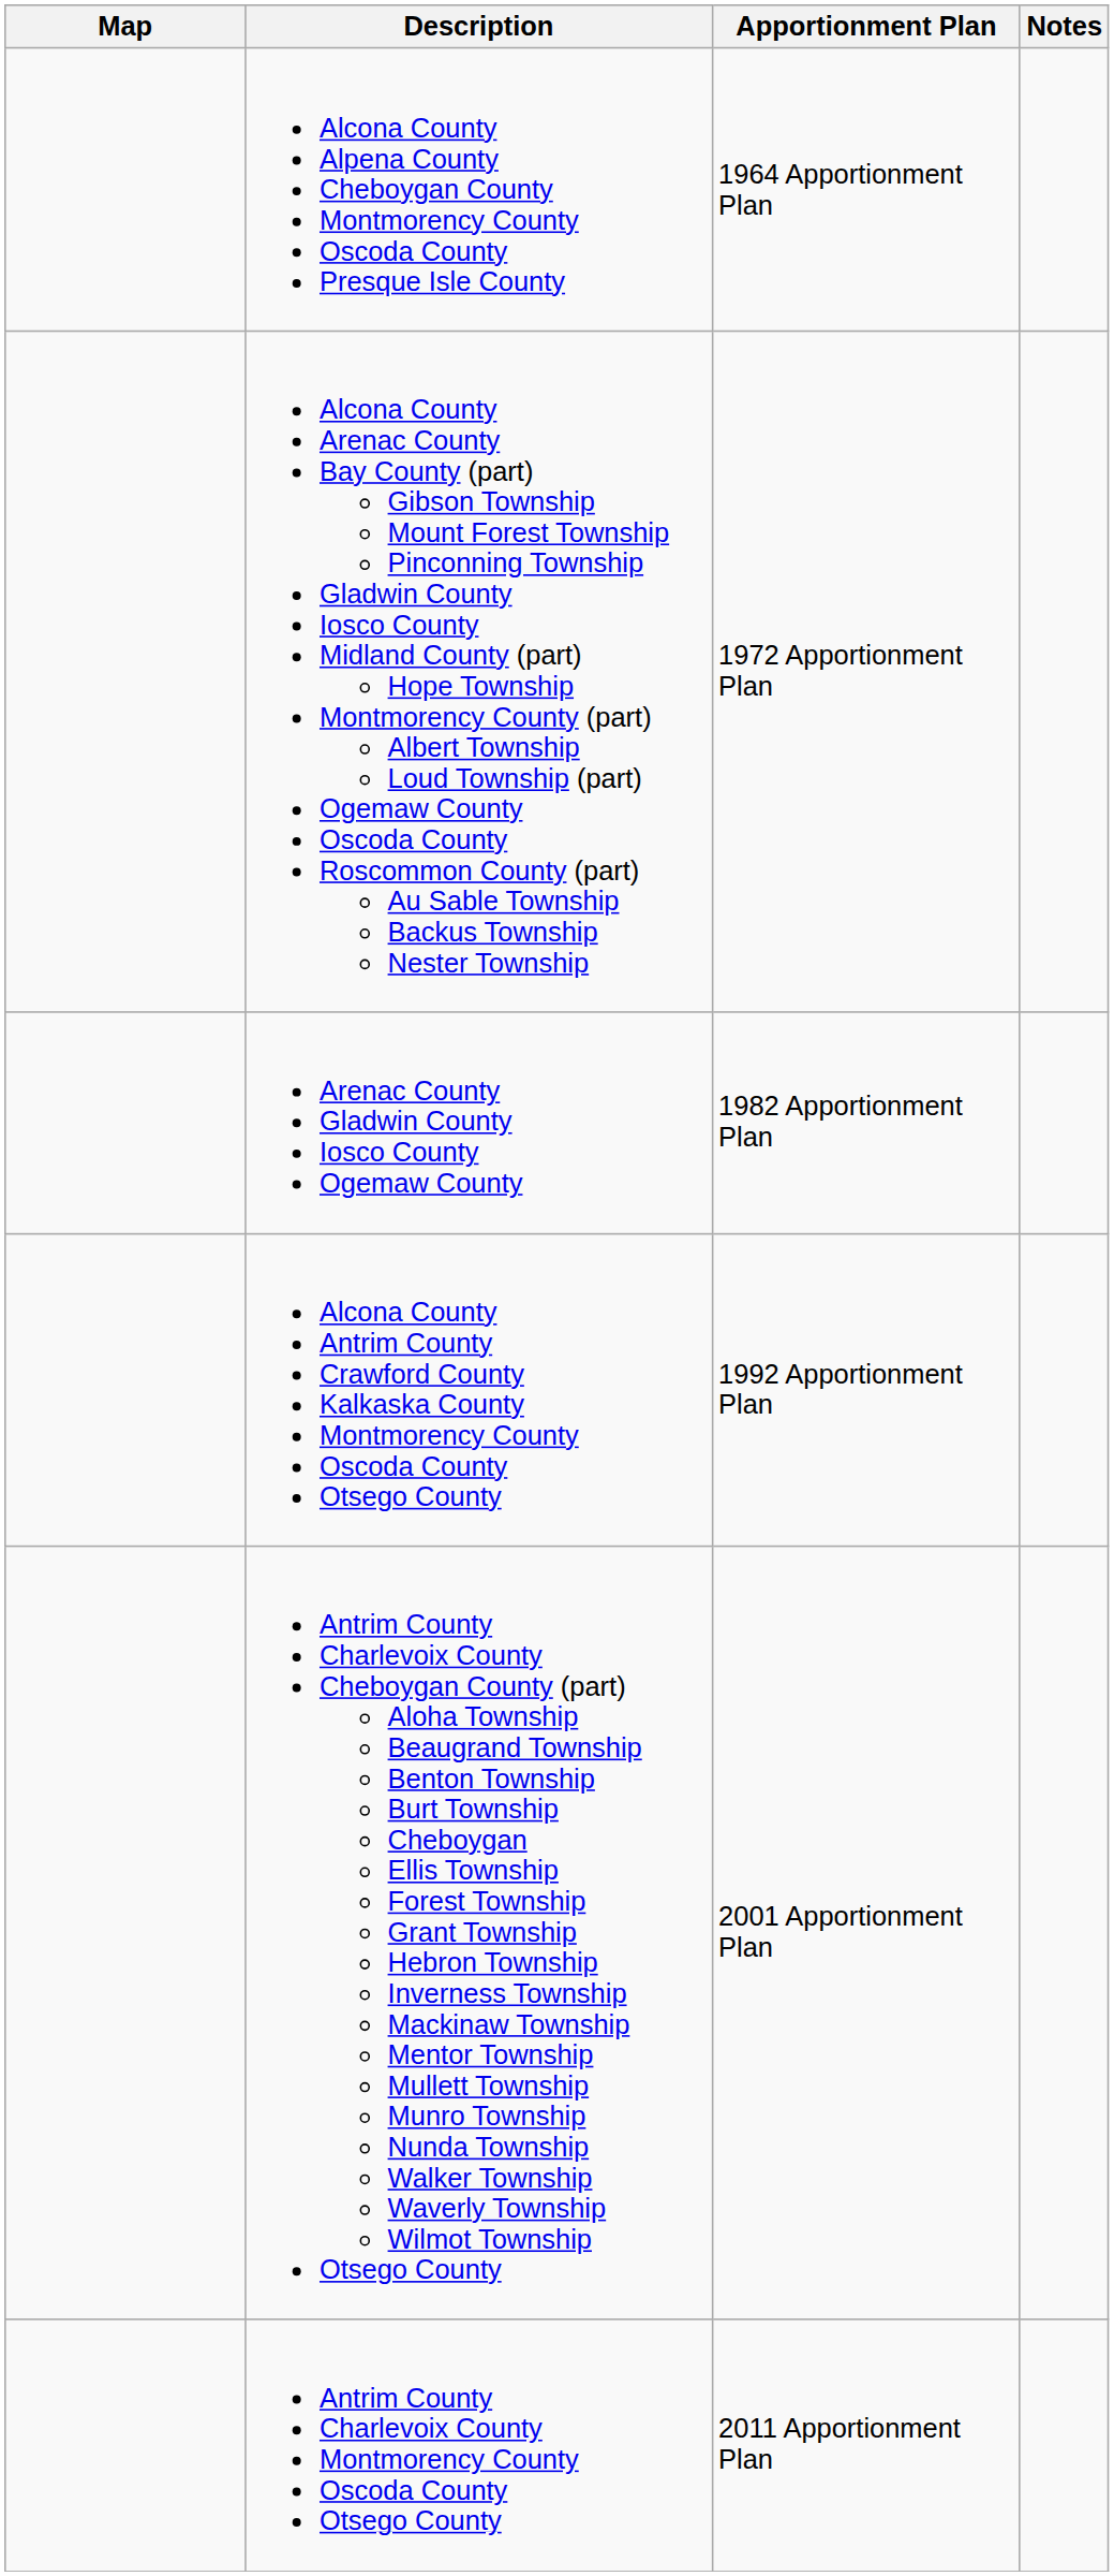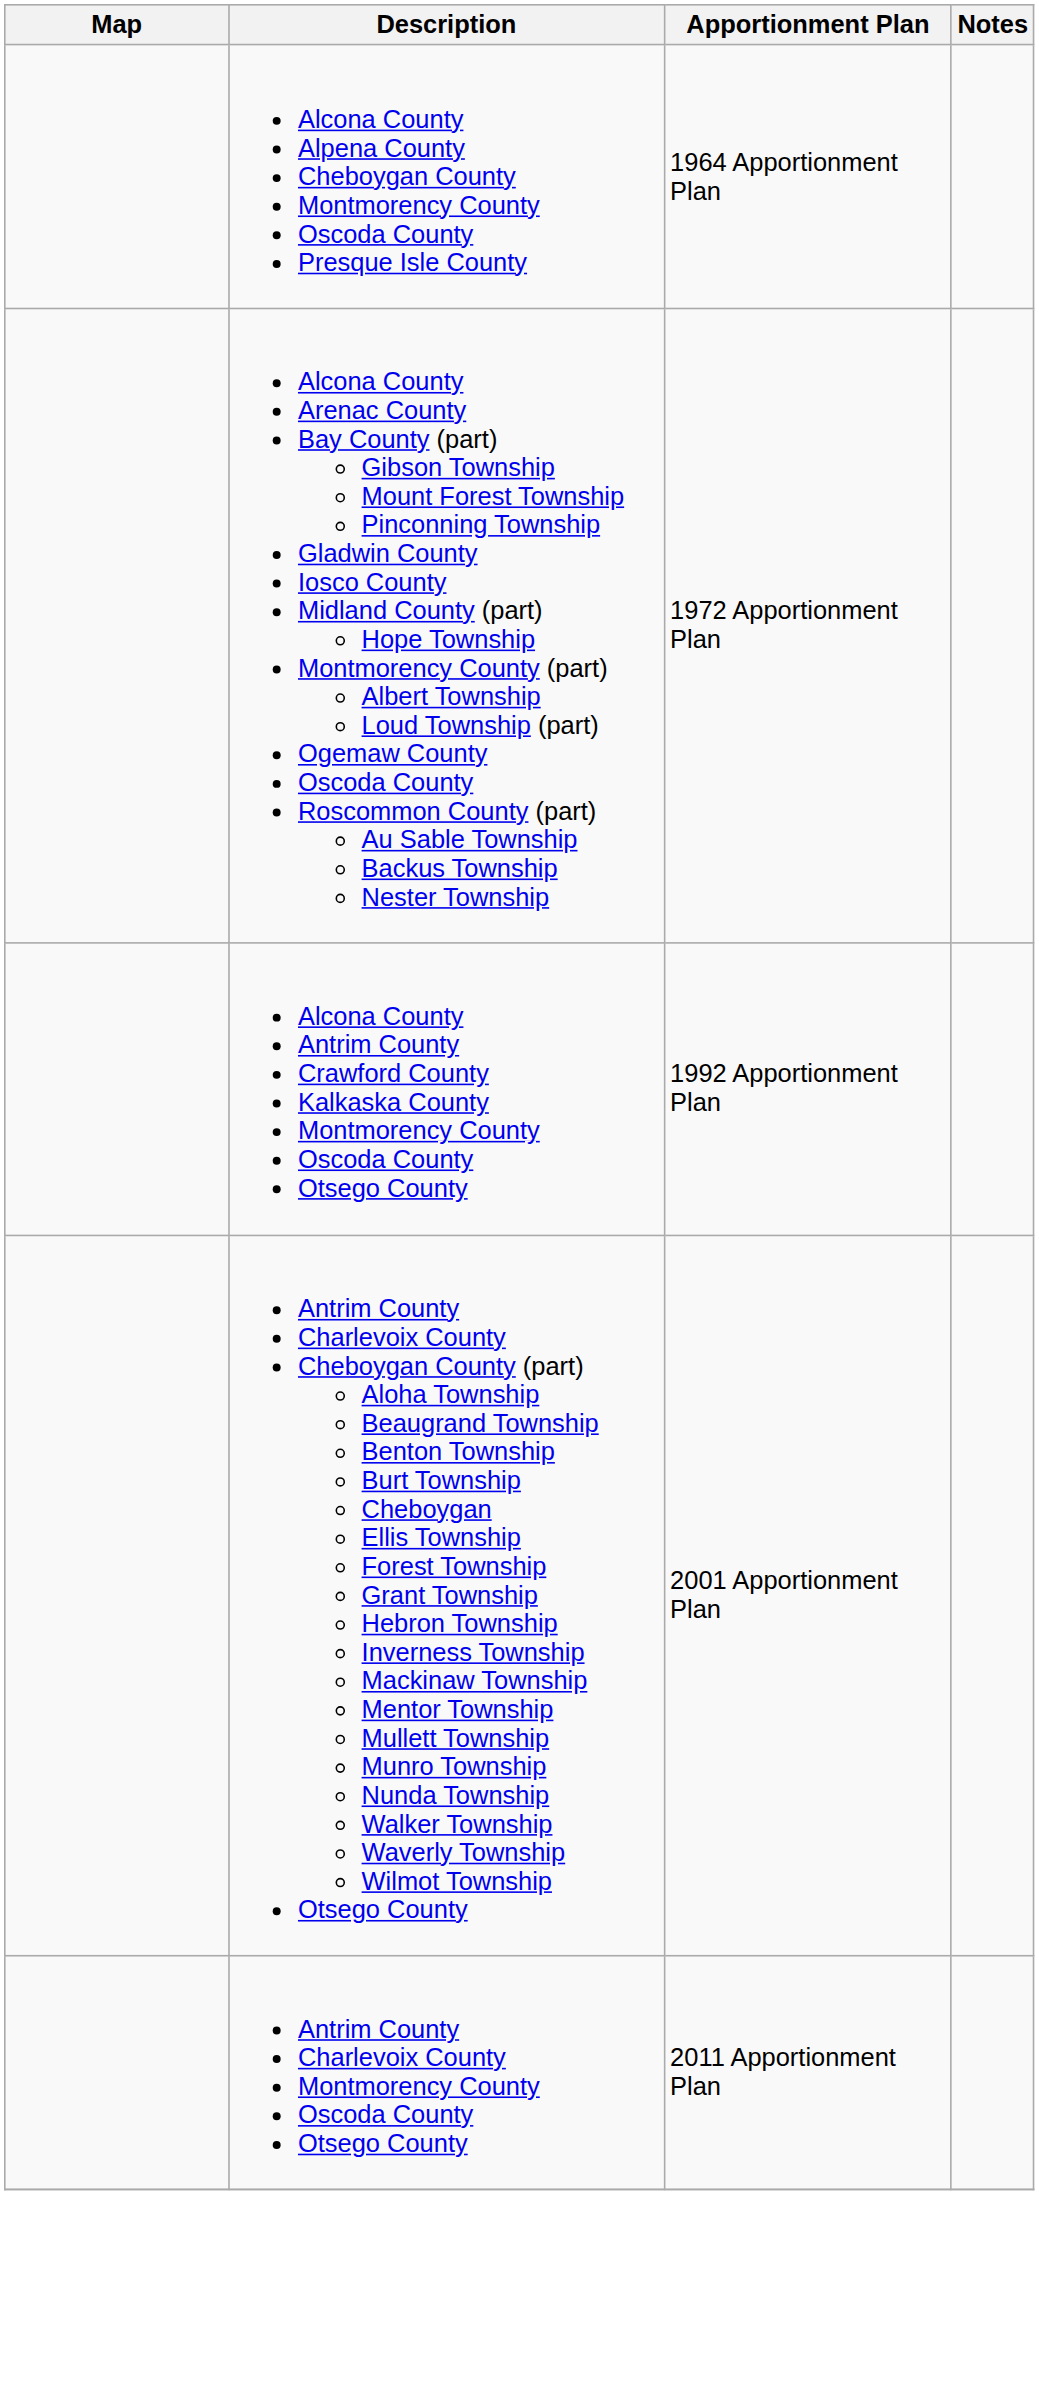- row: Arenac County Gladwin County Iosco County Ogemaw County | 1982 Apportionment Plan
